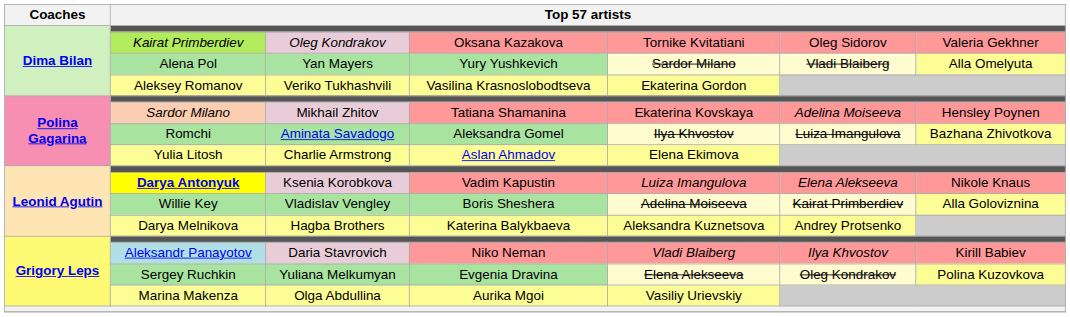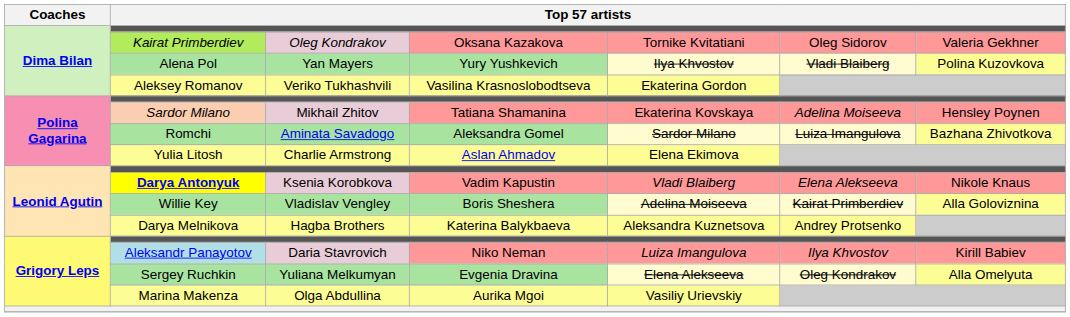Alena Pol | column 5: Sardor Milano -> Ilya Khvostov
Alena Pol | column 7: Alla Omelyuta -> Polina Kuzovkova
Romchi | column 5: Ilya Khvostov -> Sardor Milano
Darya Antonyuk | column 5: Luiza Imangulova -> Vladi Blaiberg
Aleksandr Panayotov | column 5: Vladi Blaiberg -> Luiza Imangulova
Sergey Ruchkin | column 7: Polina Kuzovkova -> Alla Omelyuta
